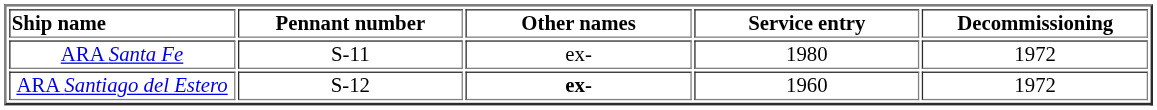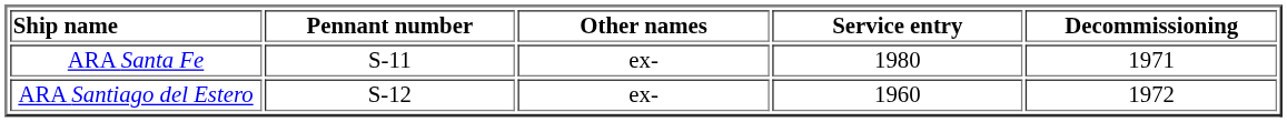ARA Santa Fe | Decommissioning: 1972 -> 1971
ARA Santiago del Estero | Other names: bold -> normal
